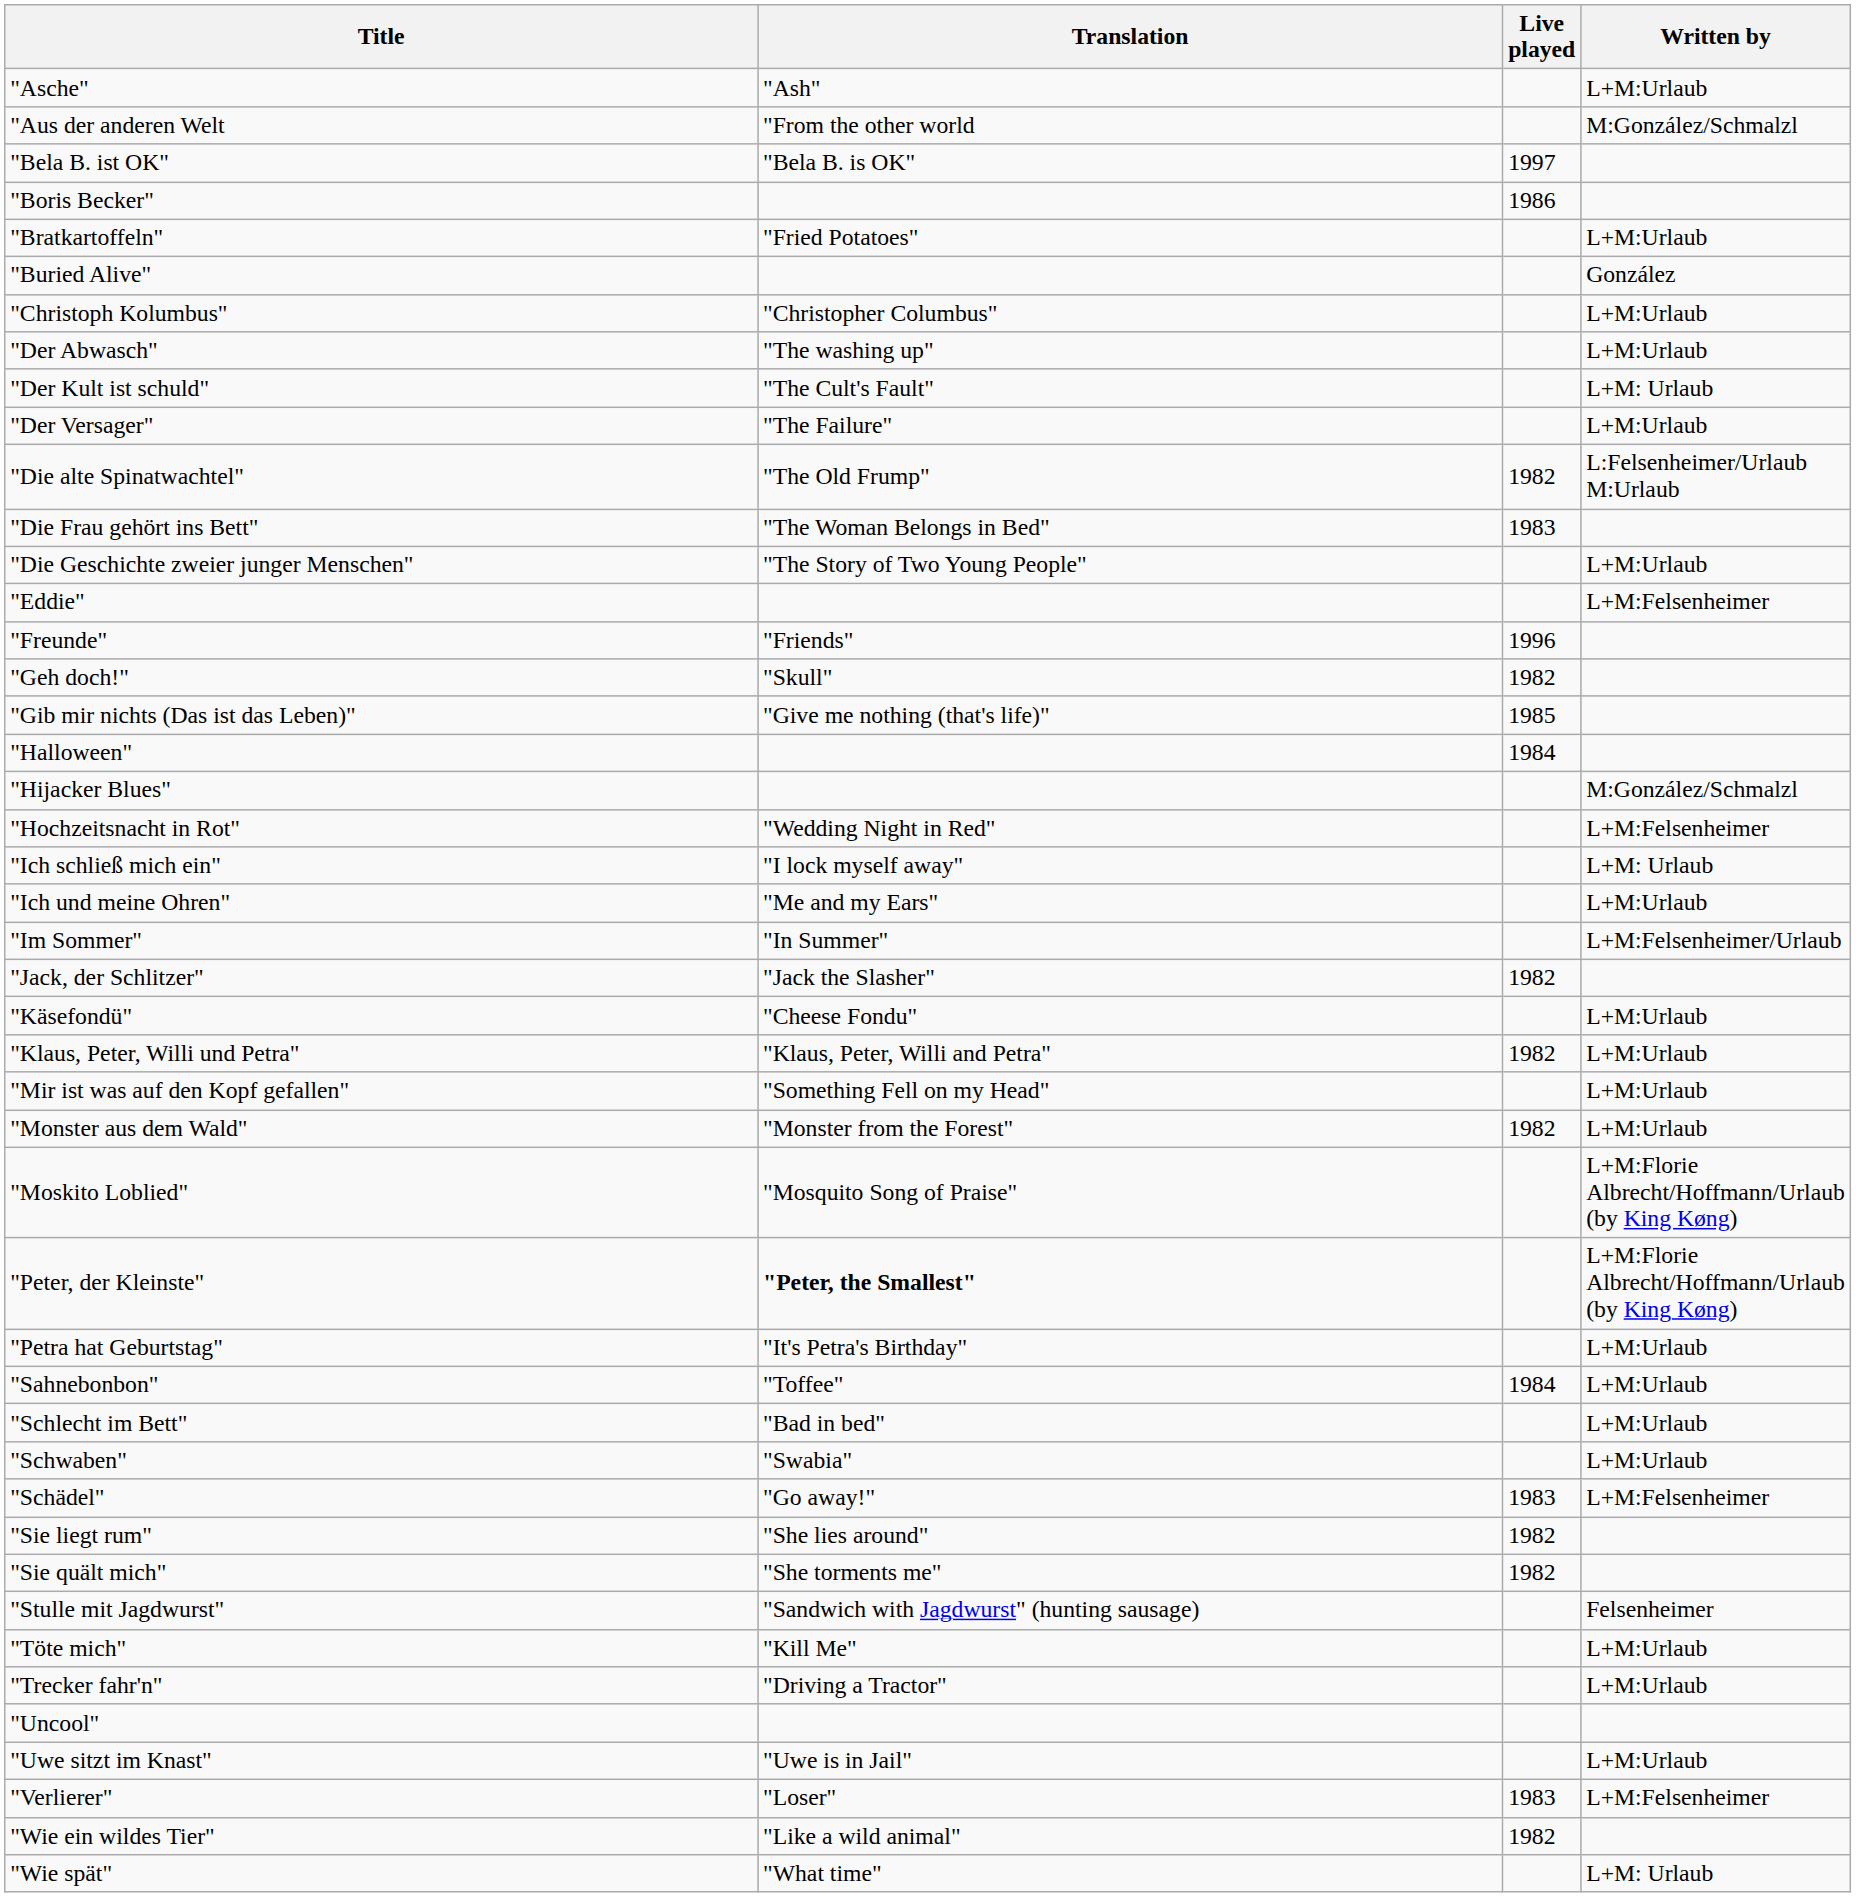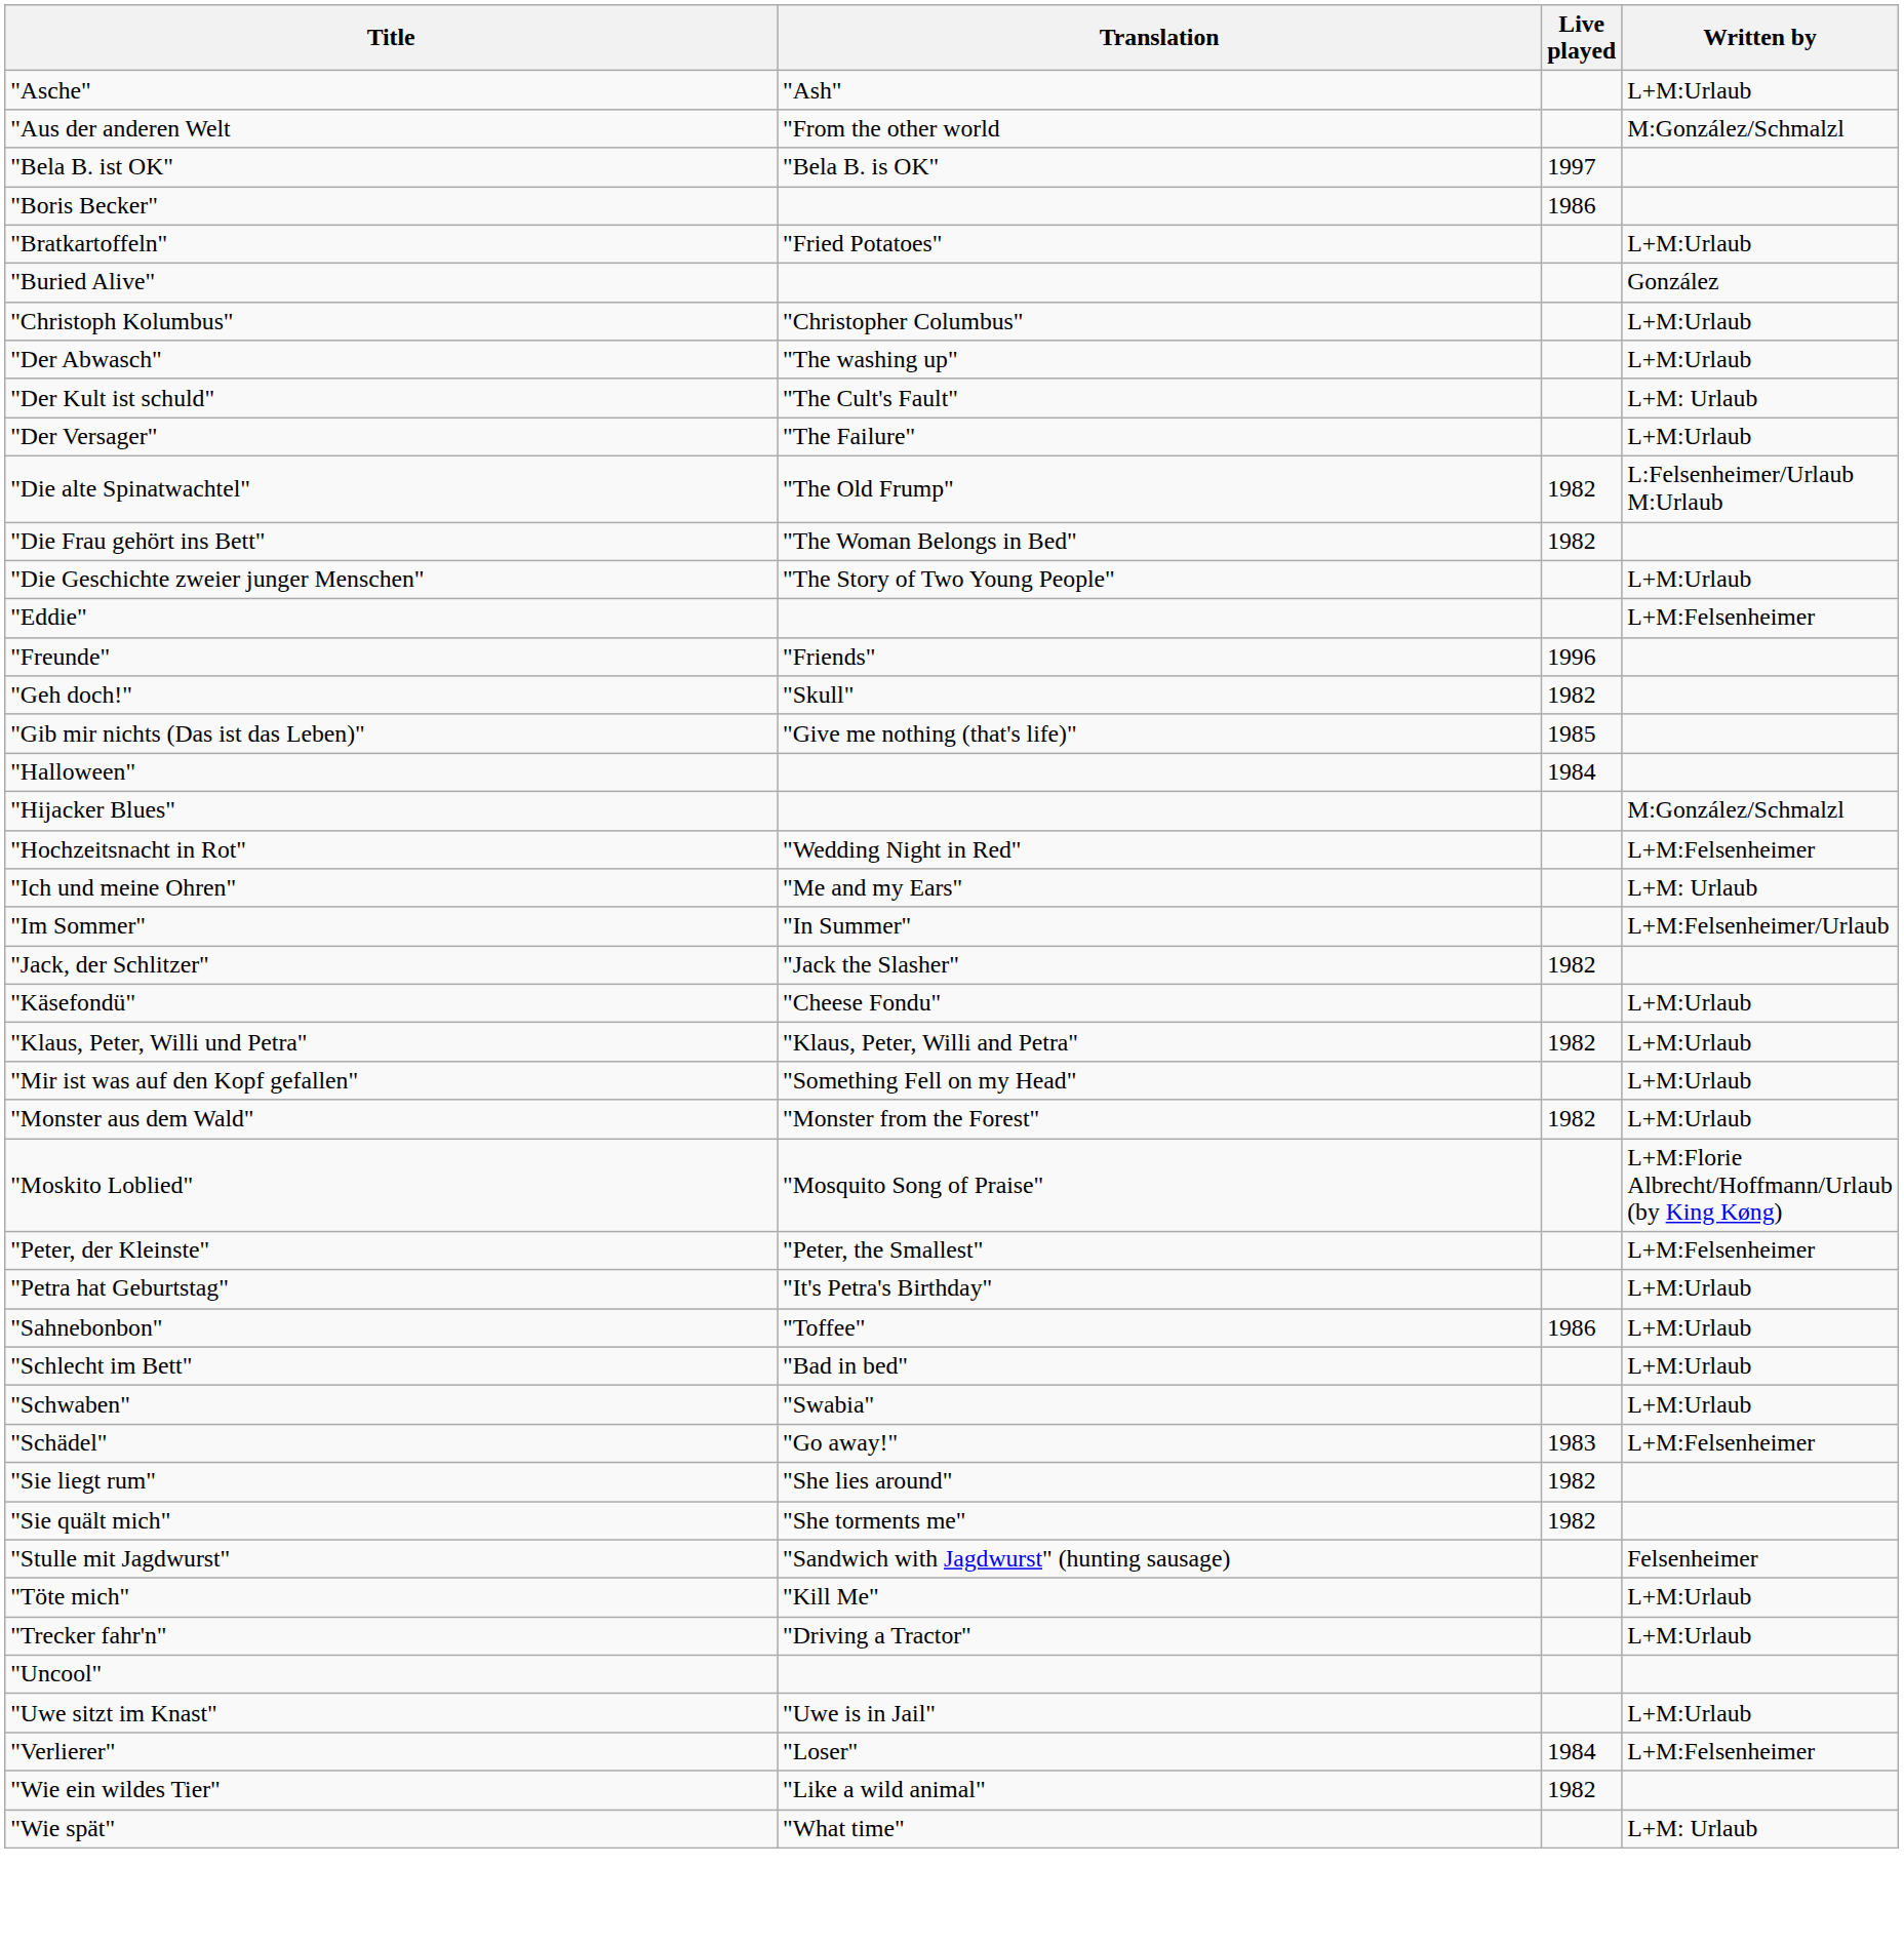"Die Frau gehört ins Bett" | Live played: 1983 -> 1982
- row: "Ich schließ mich ein" | "I lock myself away" | L+M: Urlaub
"Ich und meine Ohren" | Written by: L+M:Urlaub -> L+M: Urlaub
"Peter, der Kleinste" | Translation: bold -> normal
"Peter, der Kleinste" | Written by: L+M:Florie Albrecht/Hoffmann/Urlaub (by King Køng) -> L+M:Felsenheimer
"Sahnebonbon" | Live played: 1984 -> 1986
"Verlierer" | Live played: 1983 -> 1984
